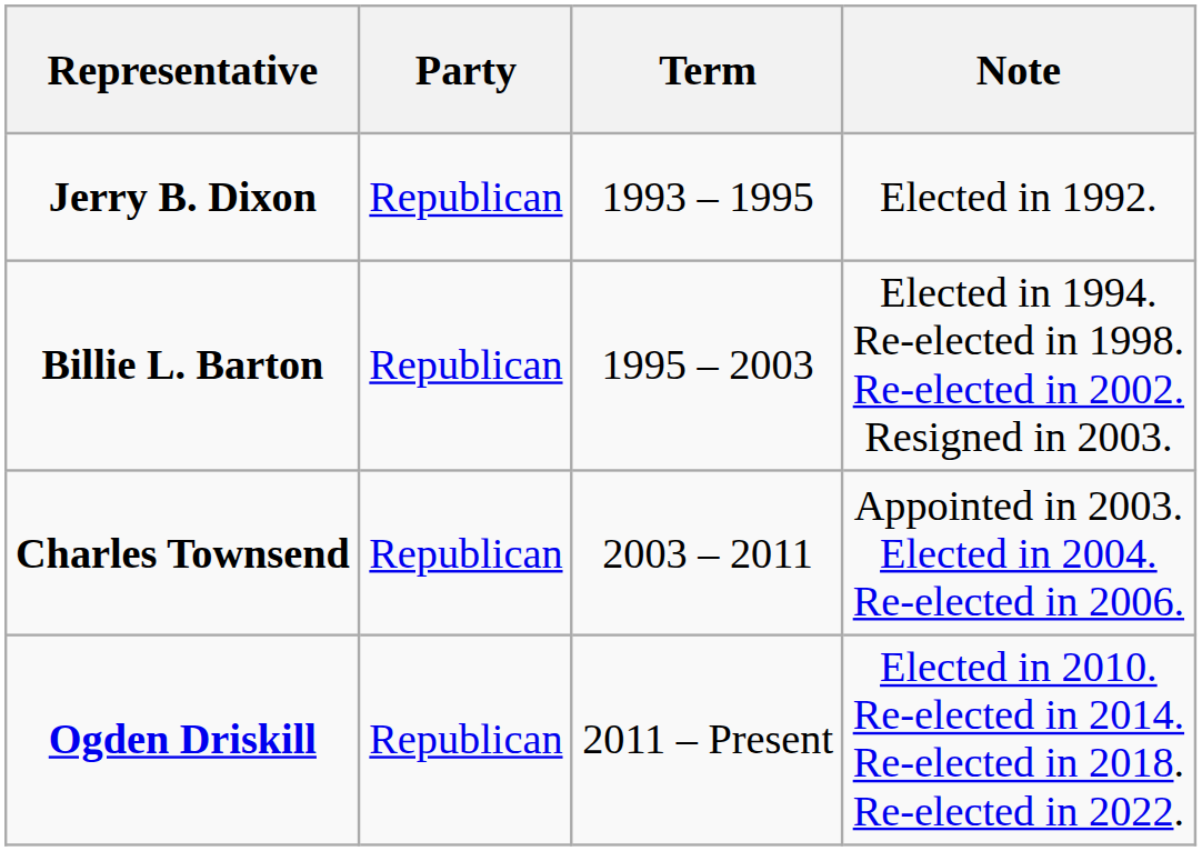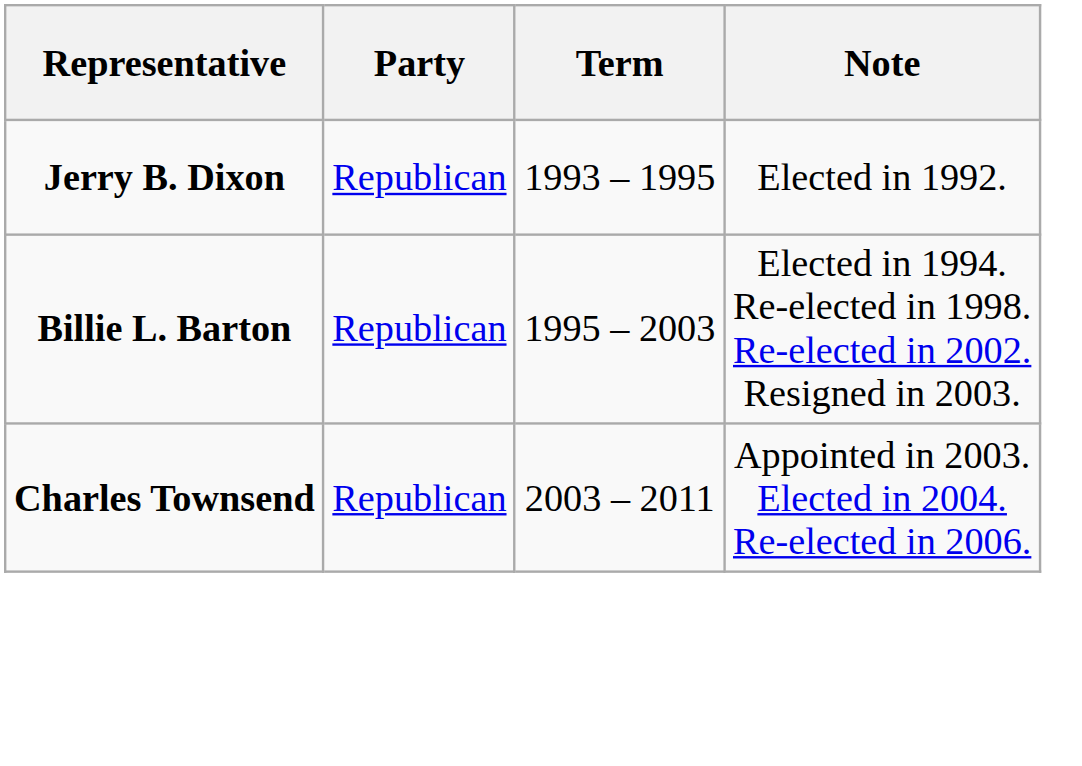- row: Ogden Driskill | Republican | 2011 – Present | Elected in 2010. Re-elected in 2014. Re-elected in 2018. Re-elected in 2022.
